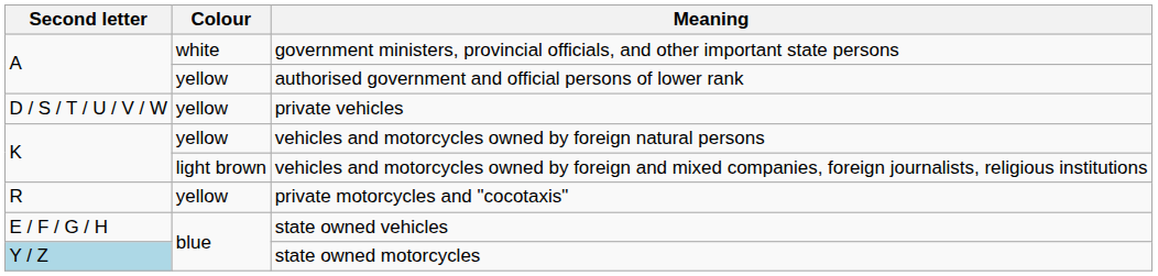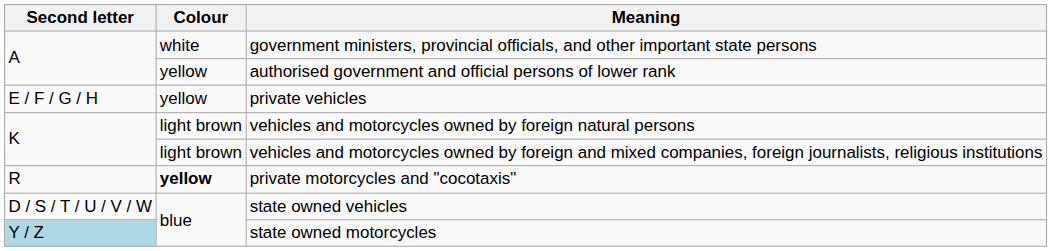private vehicles | Second letter: D / S / T / U / V / W -> E / F / G / H
vehicles and motorcycles owned by foreign natural persons | Colour: yellow -> light brown
private motorcycles and "cocotaxis" | Colour: normal -> bold
state owned vehicles | Second letter: E / F / G / H -> D / S / T / U / V / W
